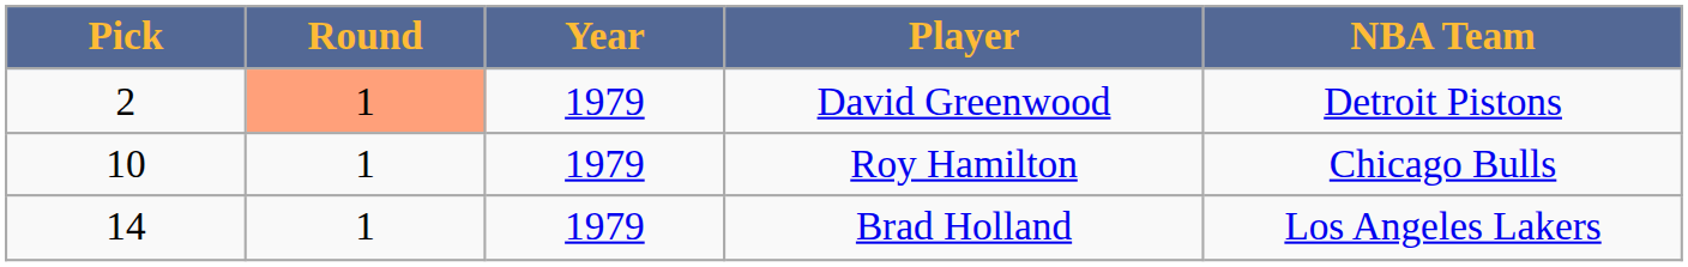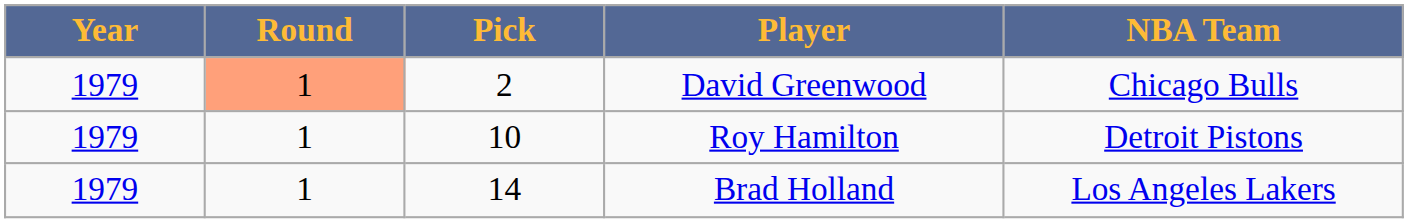columns swapped: Year <-> Pick
David Greenwood | NBA Team: Detroit Pistons -> Chicago Bulls
Roy Hamilton | NBA Team: Chicago Bulls -> Detroit Pistons
